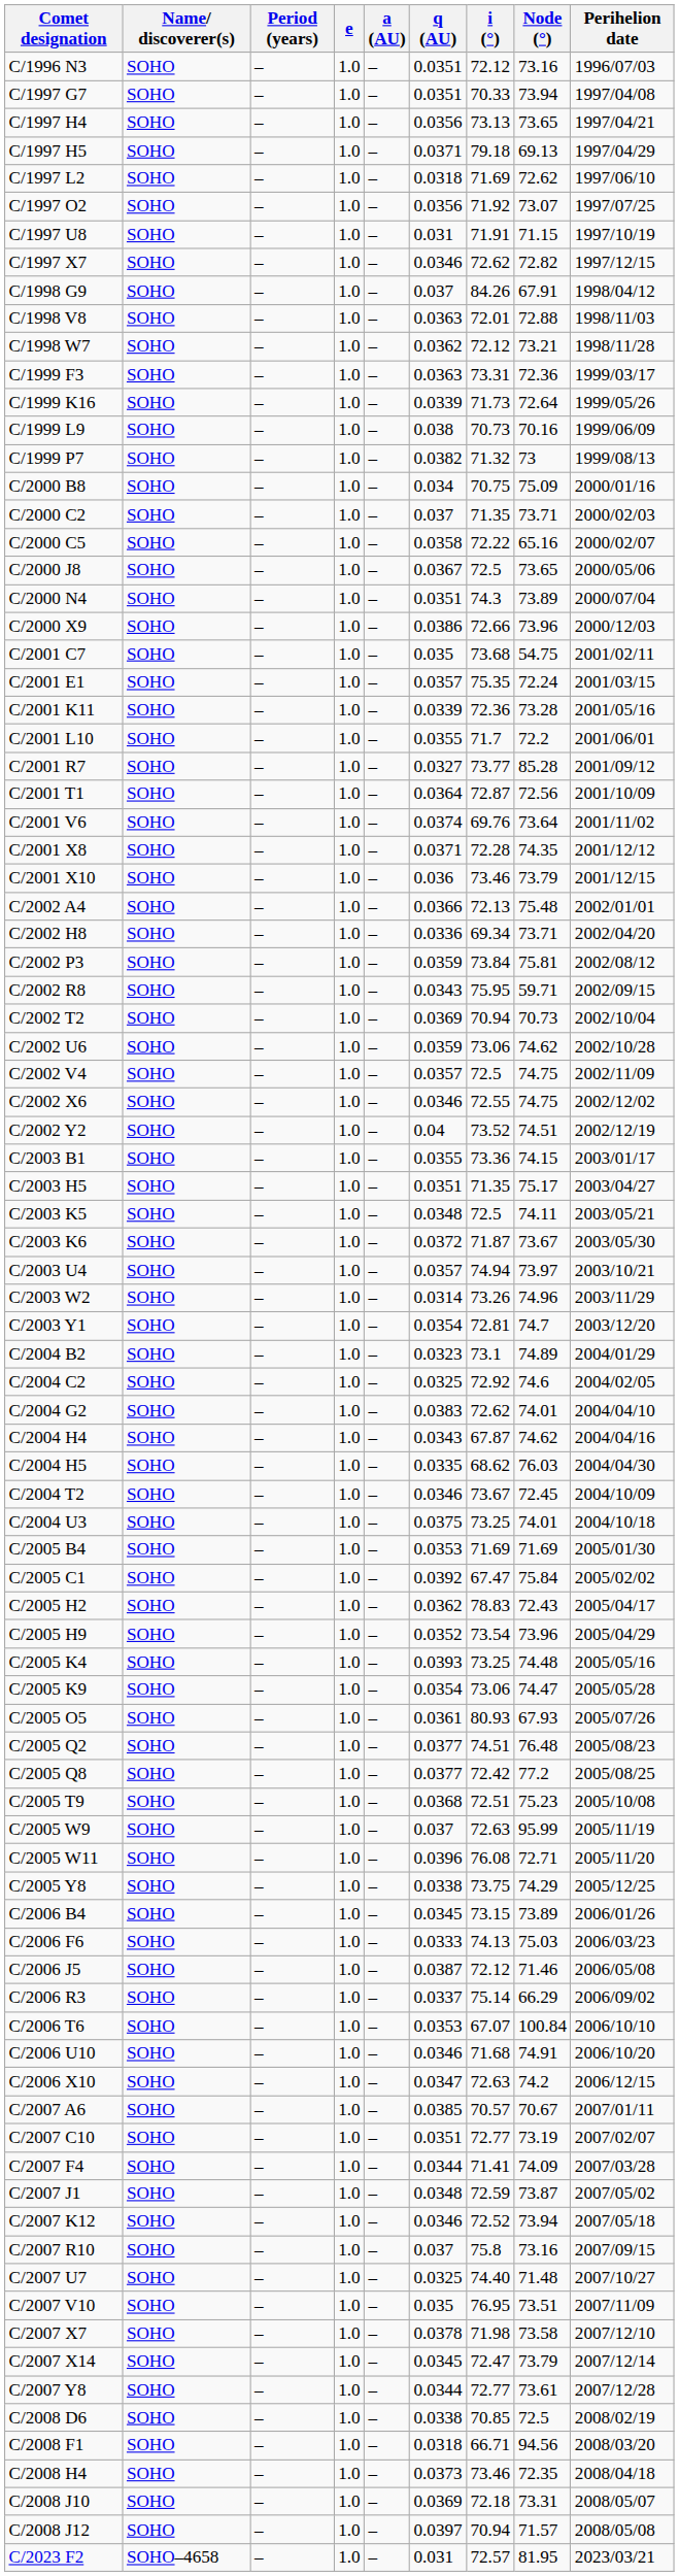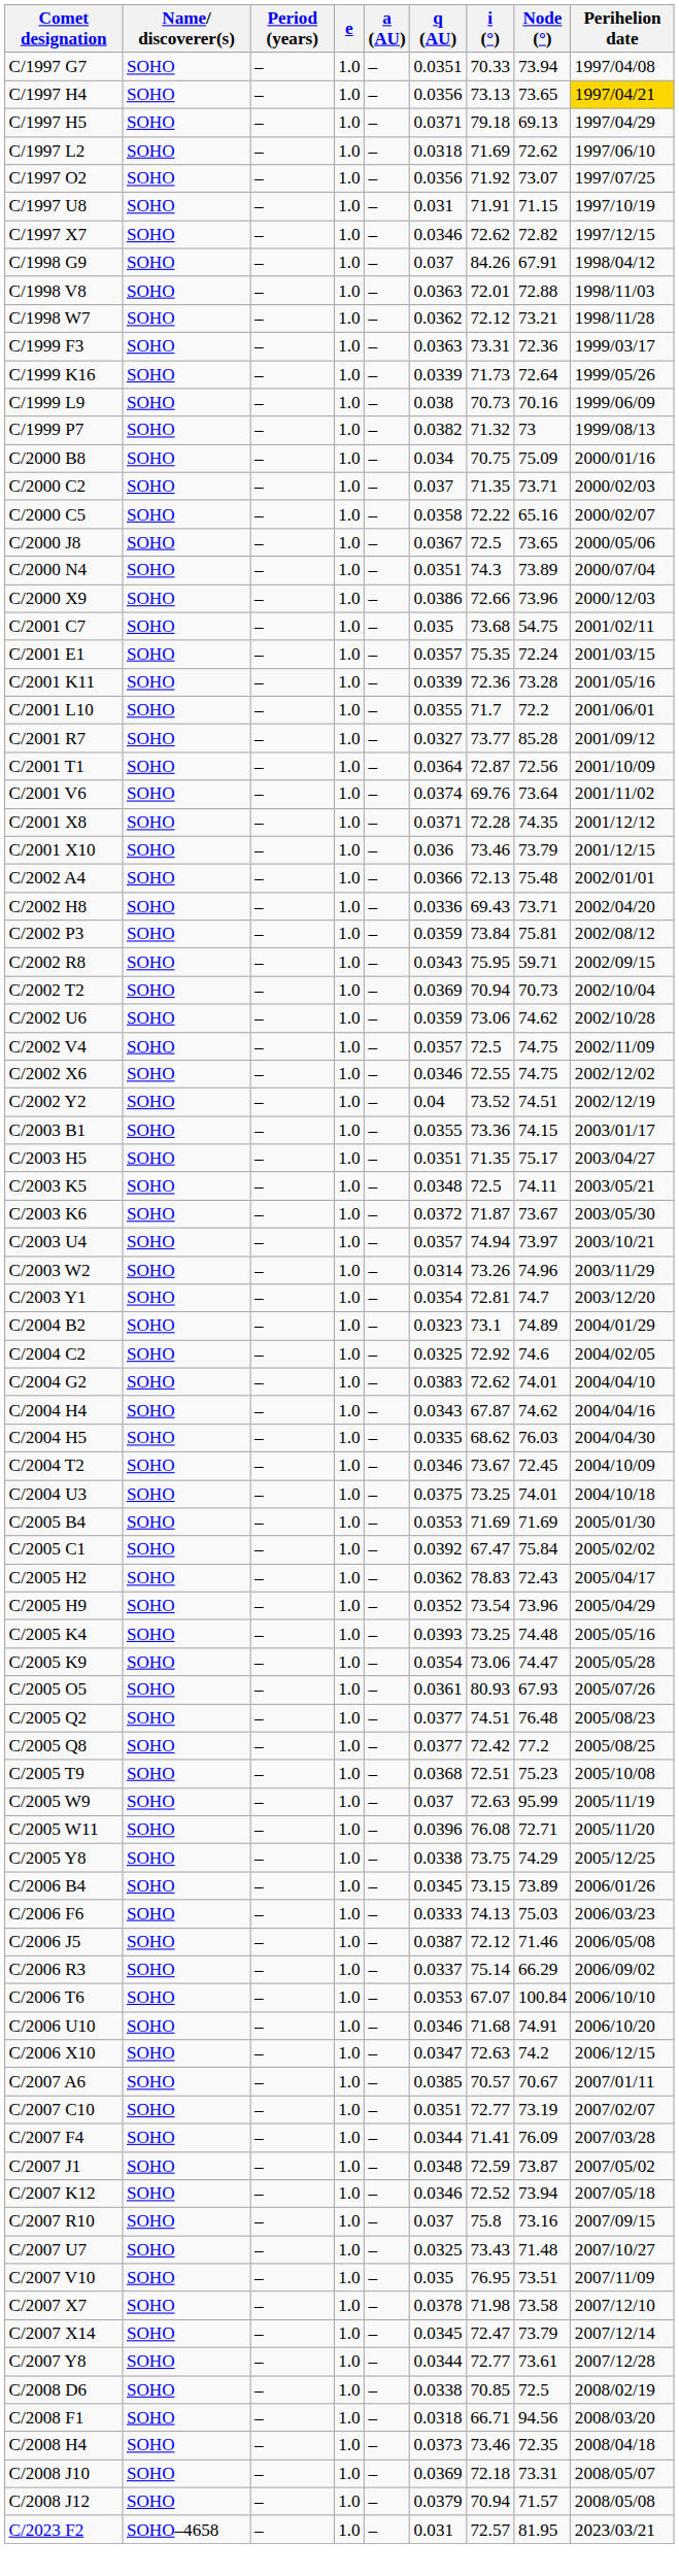- row: C/1996 N3 | SOHO | – | 1.0 | – | 0.0351 | 72.12 | 73.16 | 1996/07/03
C/1997 H4 | Perihelion date: no background -> gold background
C/2002 H8 | i (°): 69.34 -> 69.43
C/2007 F4 | Node (°): 74.09 -> 76.09
C/2007 U7 | i (°): 74.40 -> 73.43
C/2008 J12 | q (AU): 0.0397 -> 0.0379
